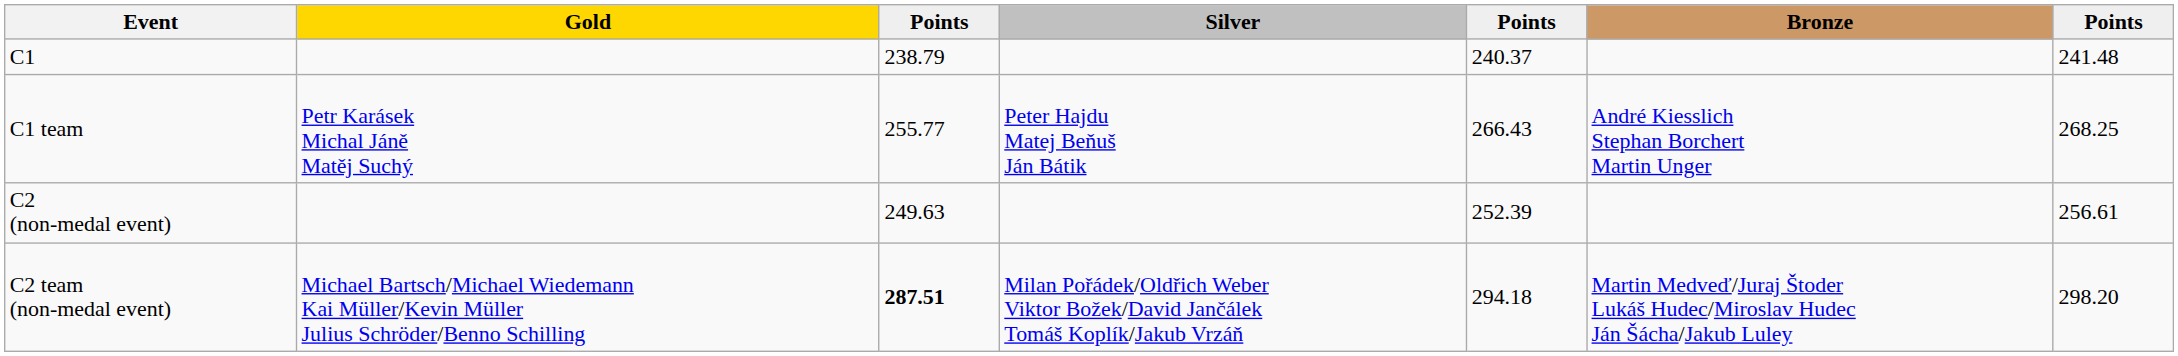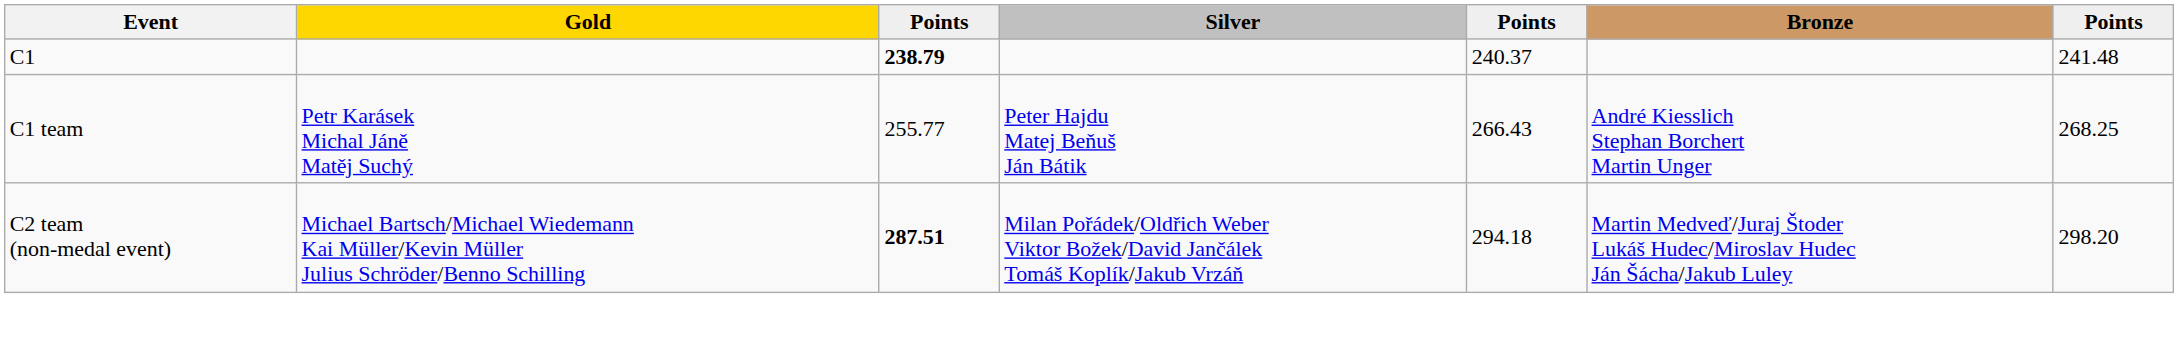C1 | column 3: normal -> bold
- row: C2 (non-medal event) | 249.63 | 252.39 | 256.61
